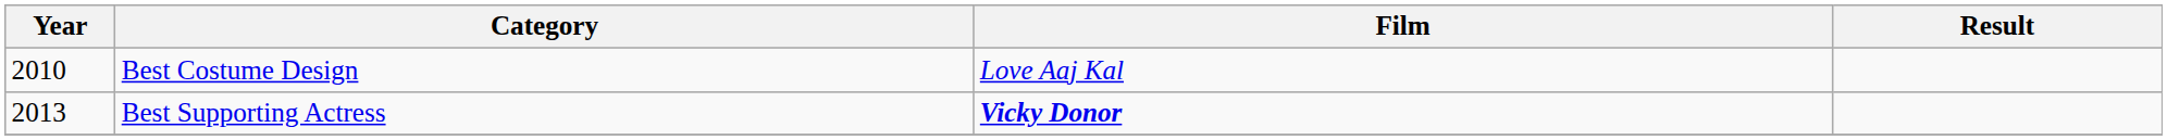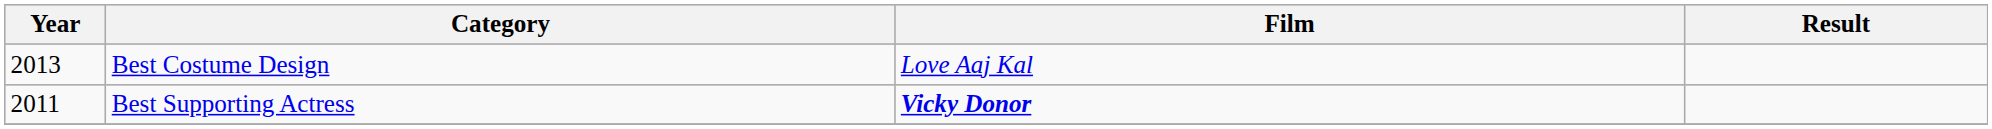Best Costume Design | Year: 2010 -> 2013
Best Supporting Actress | Year: 2013 -> 2011
